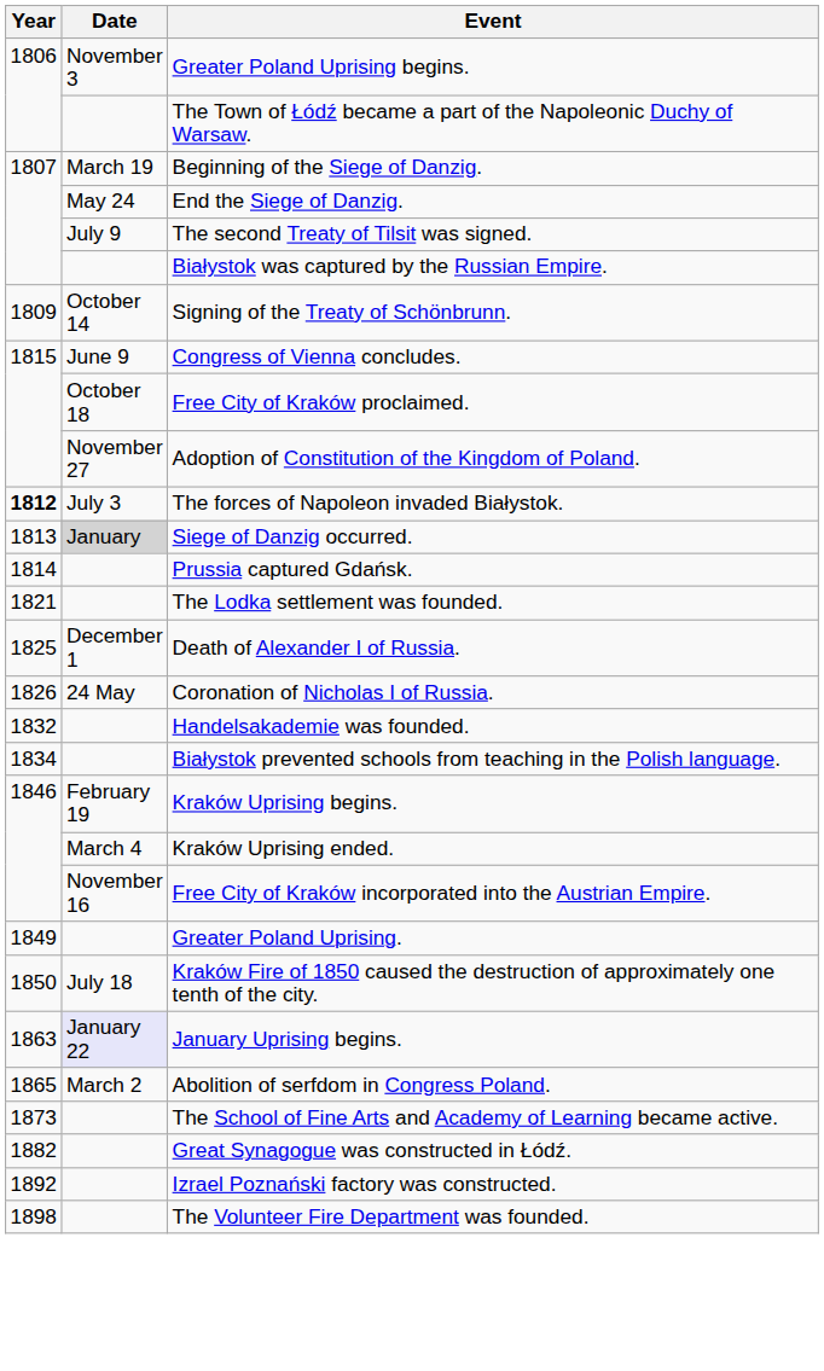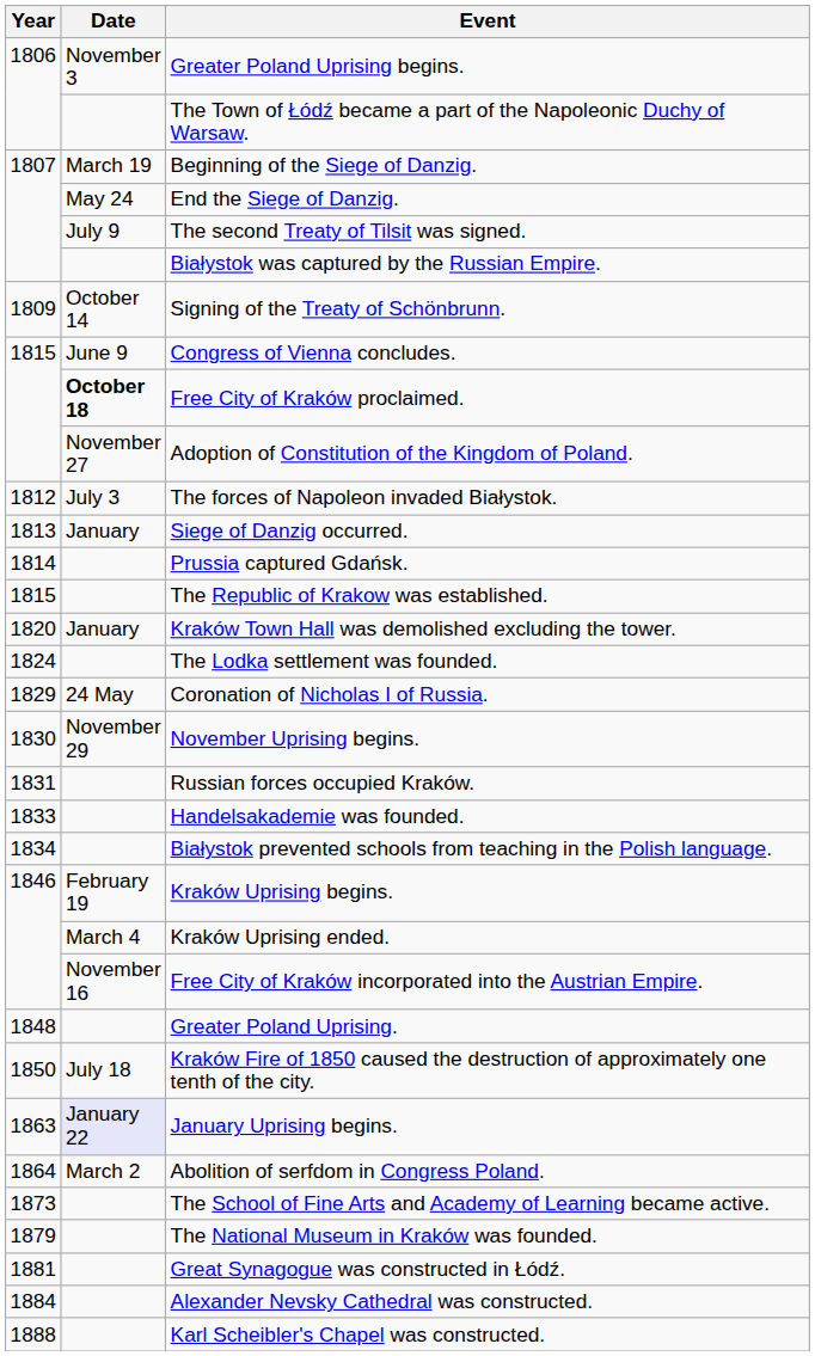Free City of Kraków proclaimed. | Date: normal -> bold
The forces of Napoleon invaded Białystok. | Year: bold -> normal
Siege of Danzig occurred. | Date: lightgrey background -> no background
+ row: 1815 | The Republic of Krakow was established.
+ row: 1820 | January | Kraków Town Hall was demolished excluding the tower.
The Lodka settlement was founded. | Year: 1821 -> 1824
- row: 1825 | December 1 | Death of Alexander I of Russia.
Coronation of Nicholas I of Russia. | Year: 1826 -> 1829
+ row: 1830 | November 29 | November Uprising begins.
+ row: 1831 | Russian forces occupied Kraków.
Handelsakademie was founded. | Year: 1832 -> 1833
Greater Poland Uprising. | Year: 1849 -> 1848
Abolition of serfdom in Congress Poland. | Year: 1865 -> 1864
+ row: 1879 | The National Museum in Kraków was founded.
Great Synagogue was constructed in Łódź. | Year: 1882 -> 1881
+ row: 1884 | Alexander Nevsky Cathedral was constructed.
+ row: 1888 | Karl Scheibler's Chapel was constructed.
- row: 1892 | Izrael Poznański factory was constructed.
- row: 1898 | The Volunteer Fire Department was founded.
